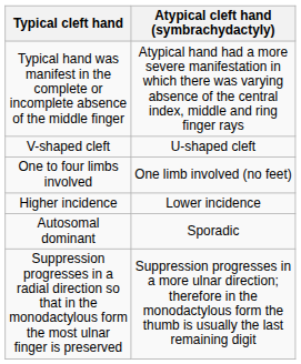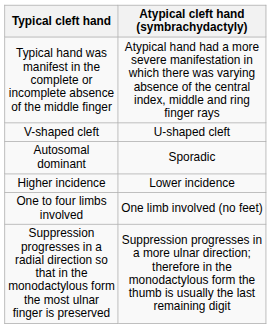rows swapped: One to four limbs involved <-> Autosomal dominant
